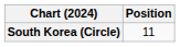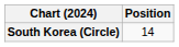South Korea (Circle) | Position: 11 -> 14
